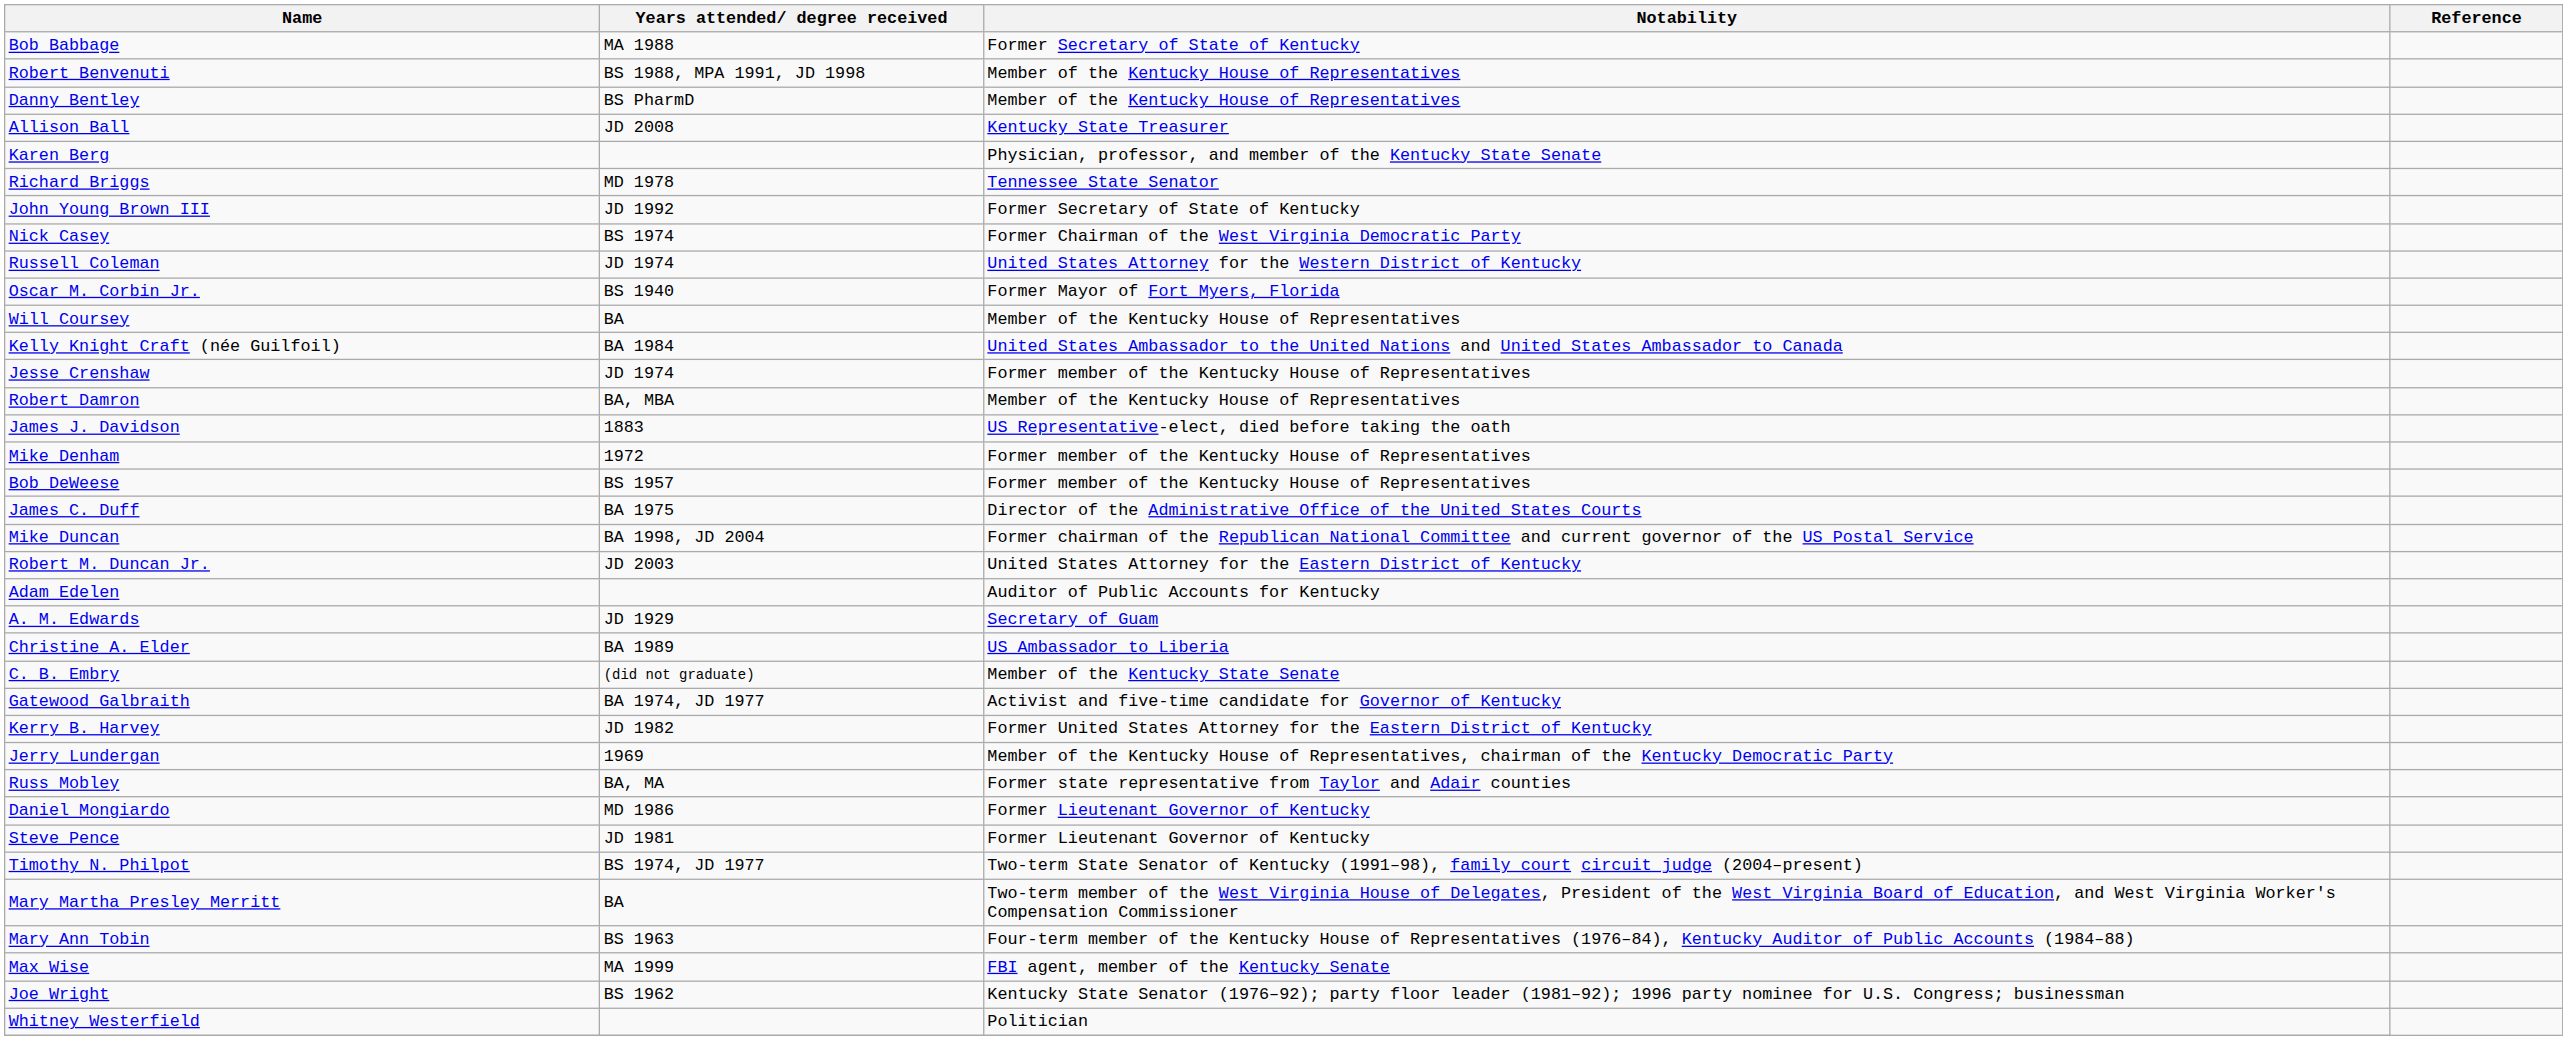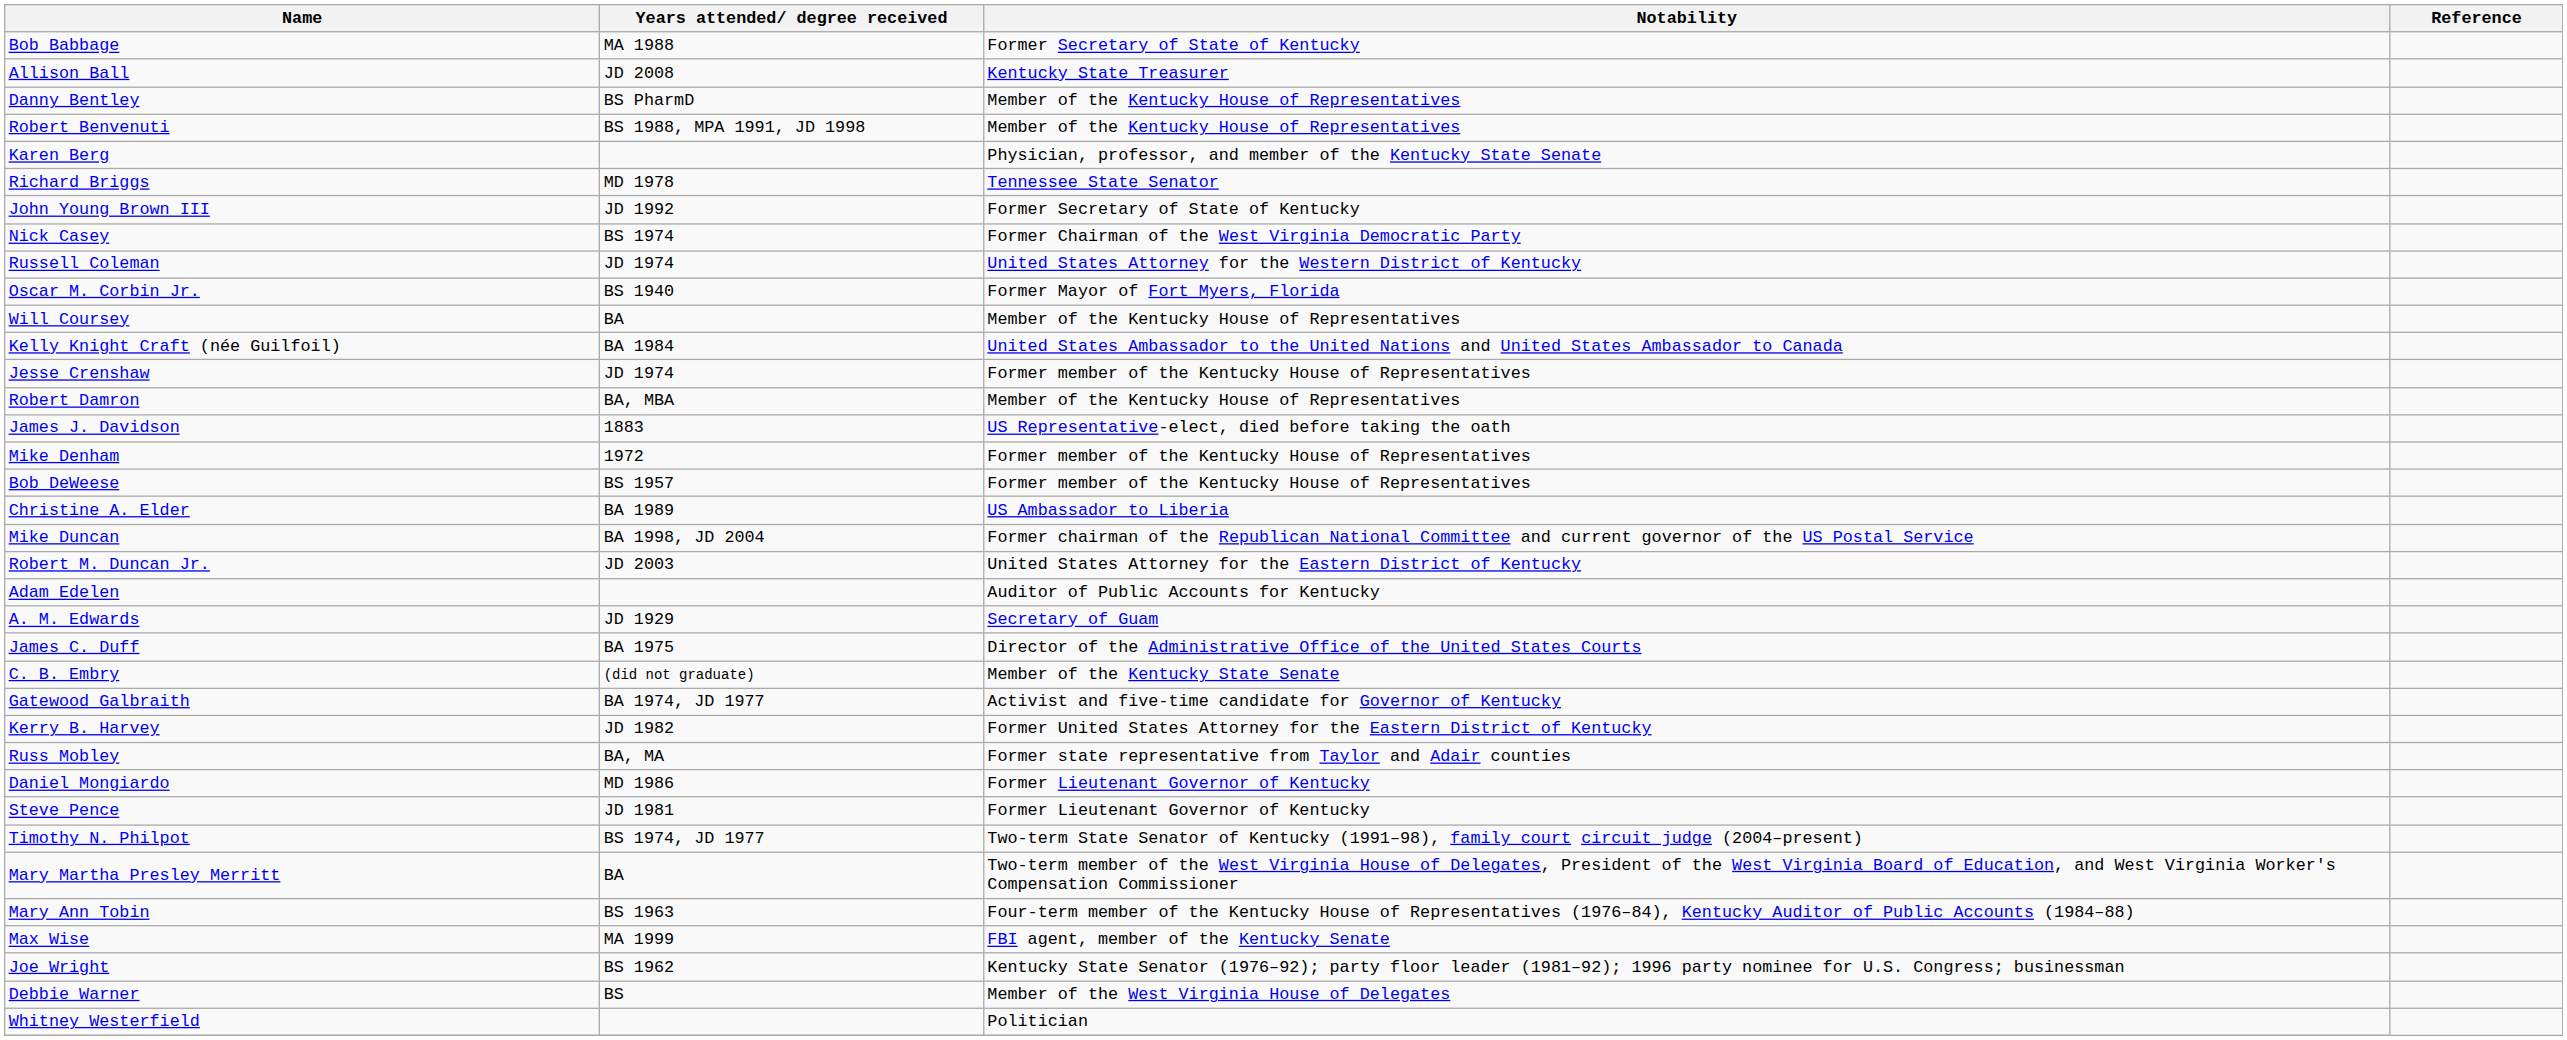rows swapped: Allison Ball <-> Robert Benvenuti
rows swapped: James C. Duff <-> Christine A. Elder
- row: Jerry Lundergan | 1969 | Member of the Kentucky House of Representatives, chairman of the Kentucky Democratic Party
+ row: Debbie Warner | BS | Member of the West Virginia House of Delegates
